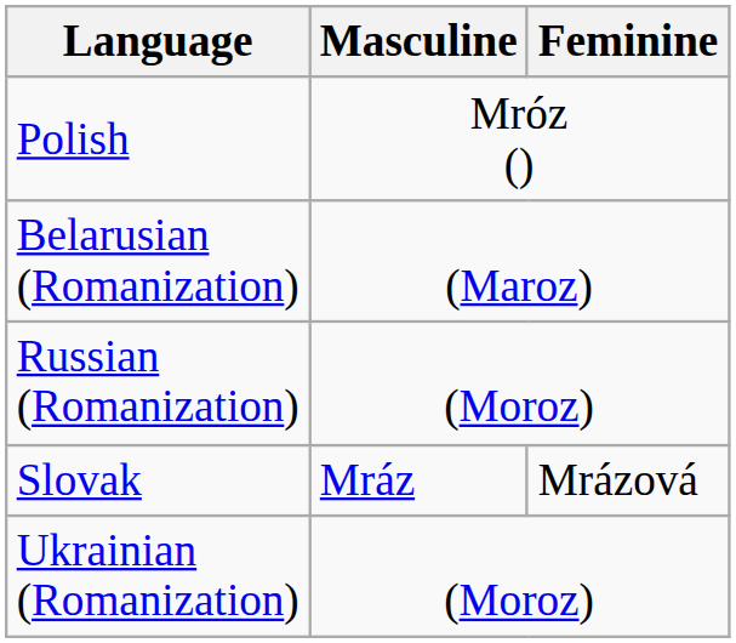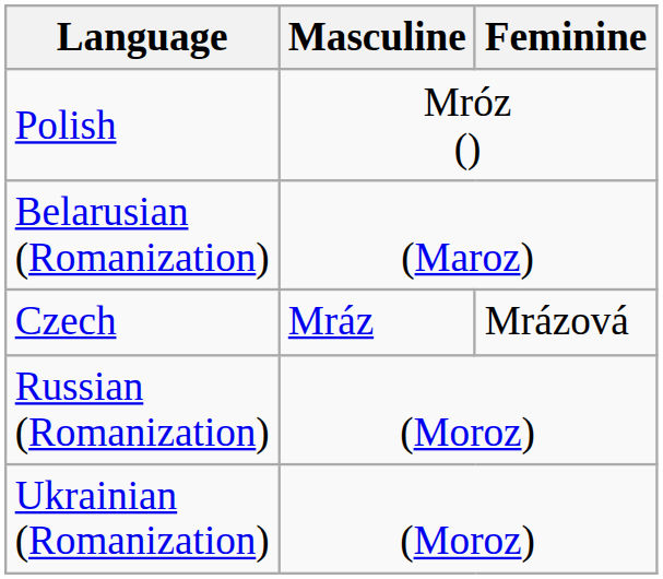+ row: Czech | Mráz | Mrázová
- row: Slovak | Mráz | Mrázová
